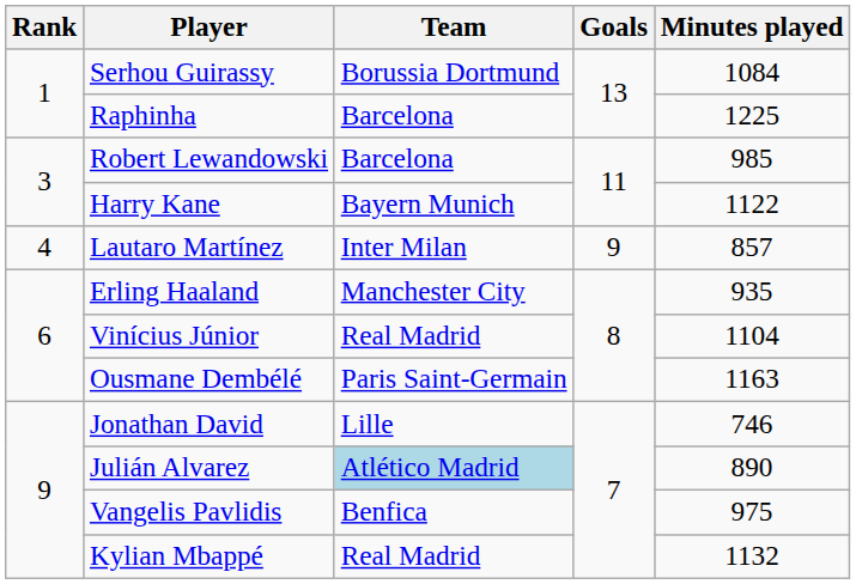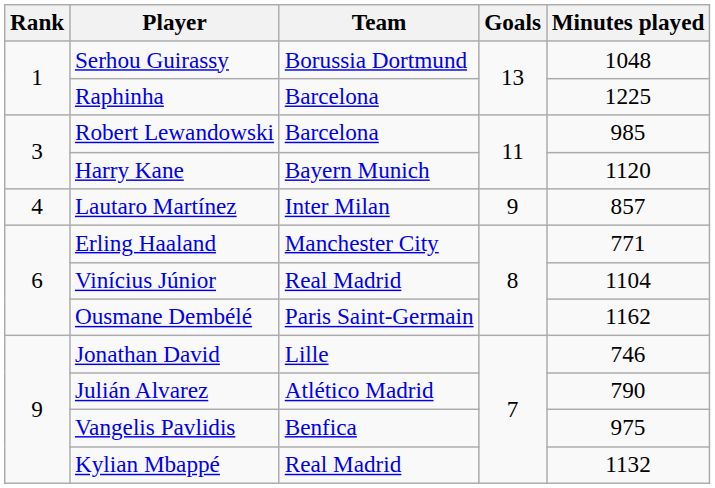Serhou Guirassy | Minutes played: 1084 -> 1048
Harry Kane | Minutes played: 1122 -> 1120
Erling Haaland | Minutes played: 935 -> 771
Ousmane Dembélé | Minutes played: 1163 -> 1162
Julián Alvarez | Team: lightblue background -> no background
Julián Alvarez | Minutes played: 890 -> 790
